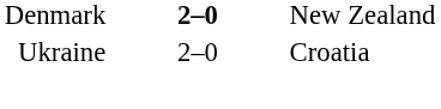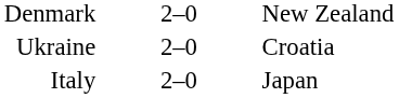Denmark | column 2: bold -> normal
+ row: Italy | 2–0 | Japan
